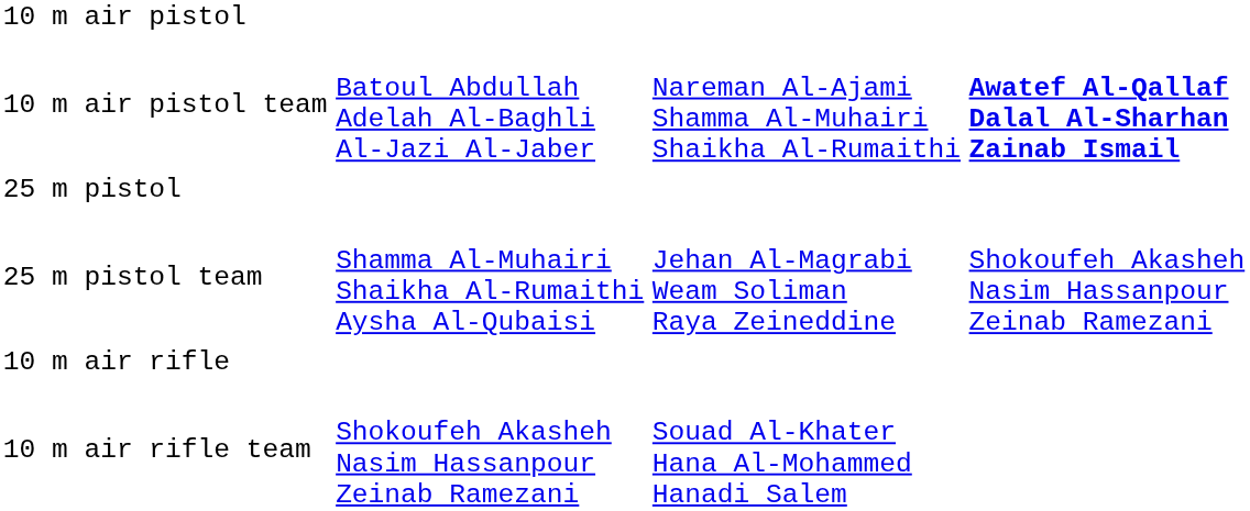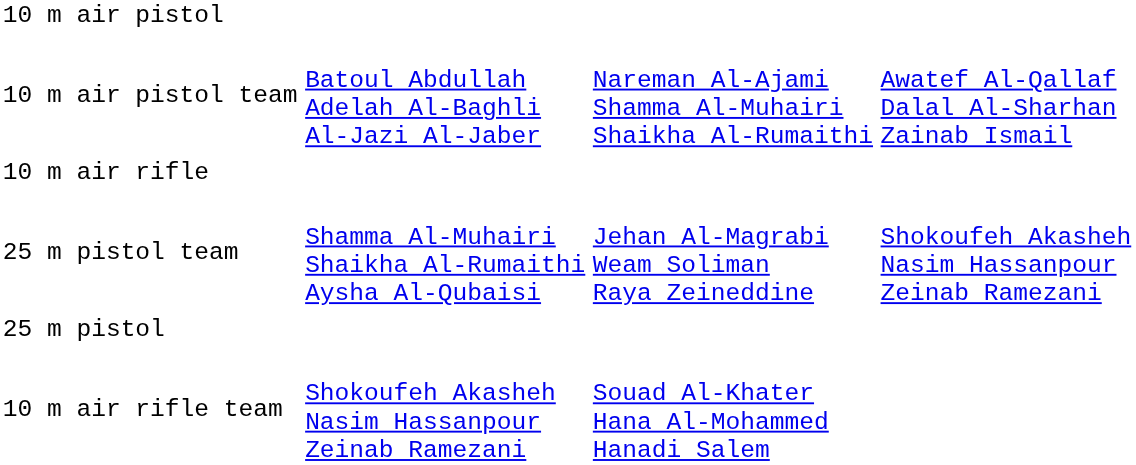10 m air pistol team | column 4: bold -> normal
rows swapped: 25 m pistol <-> 10 m air rifle
